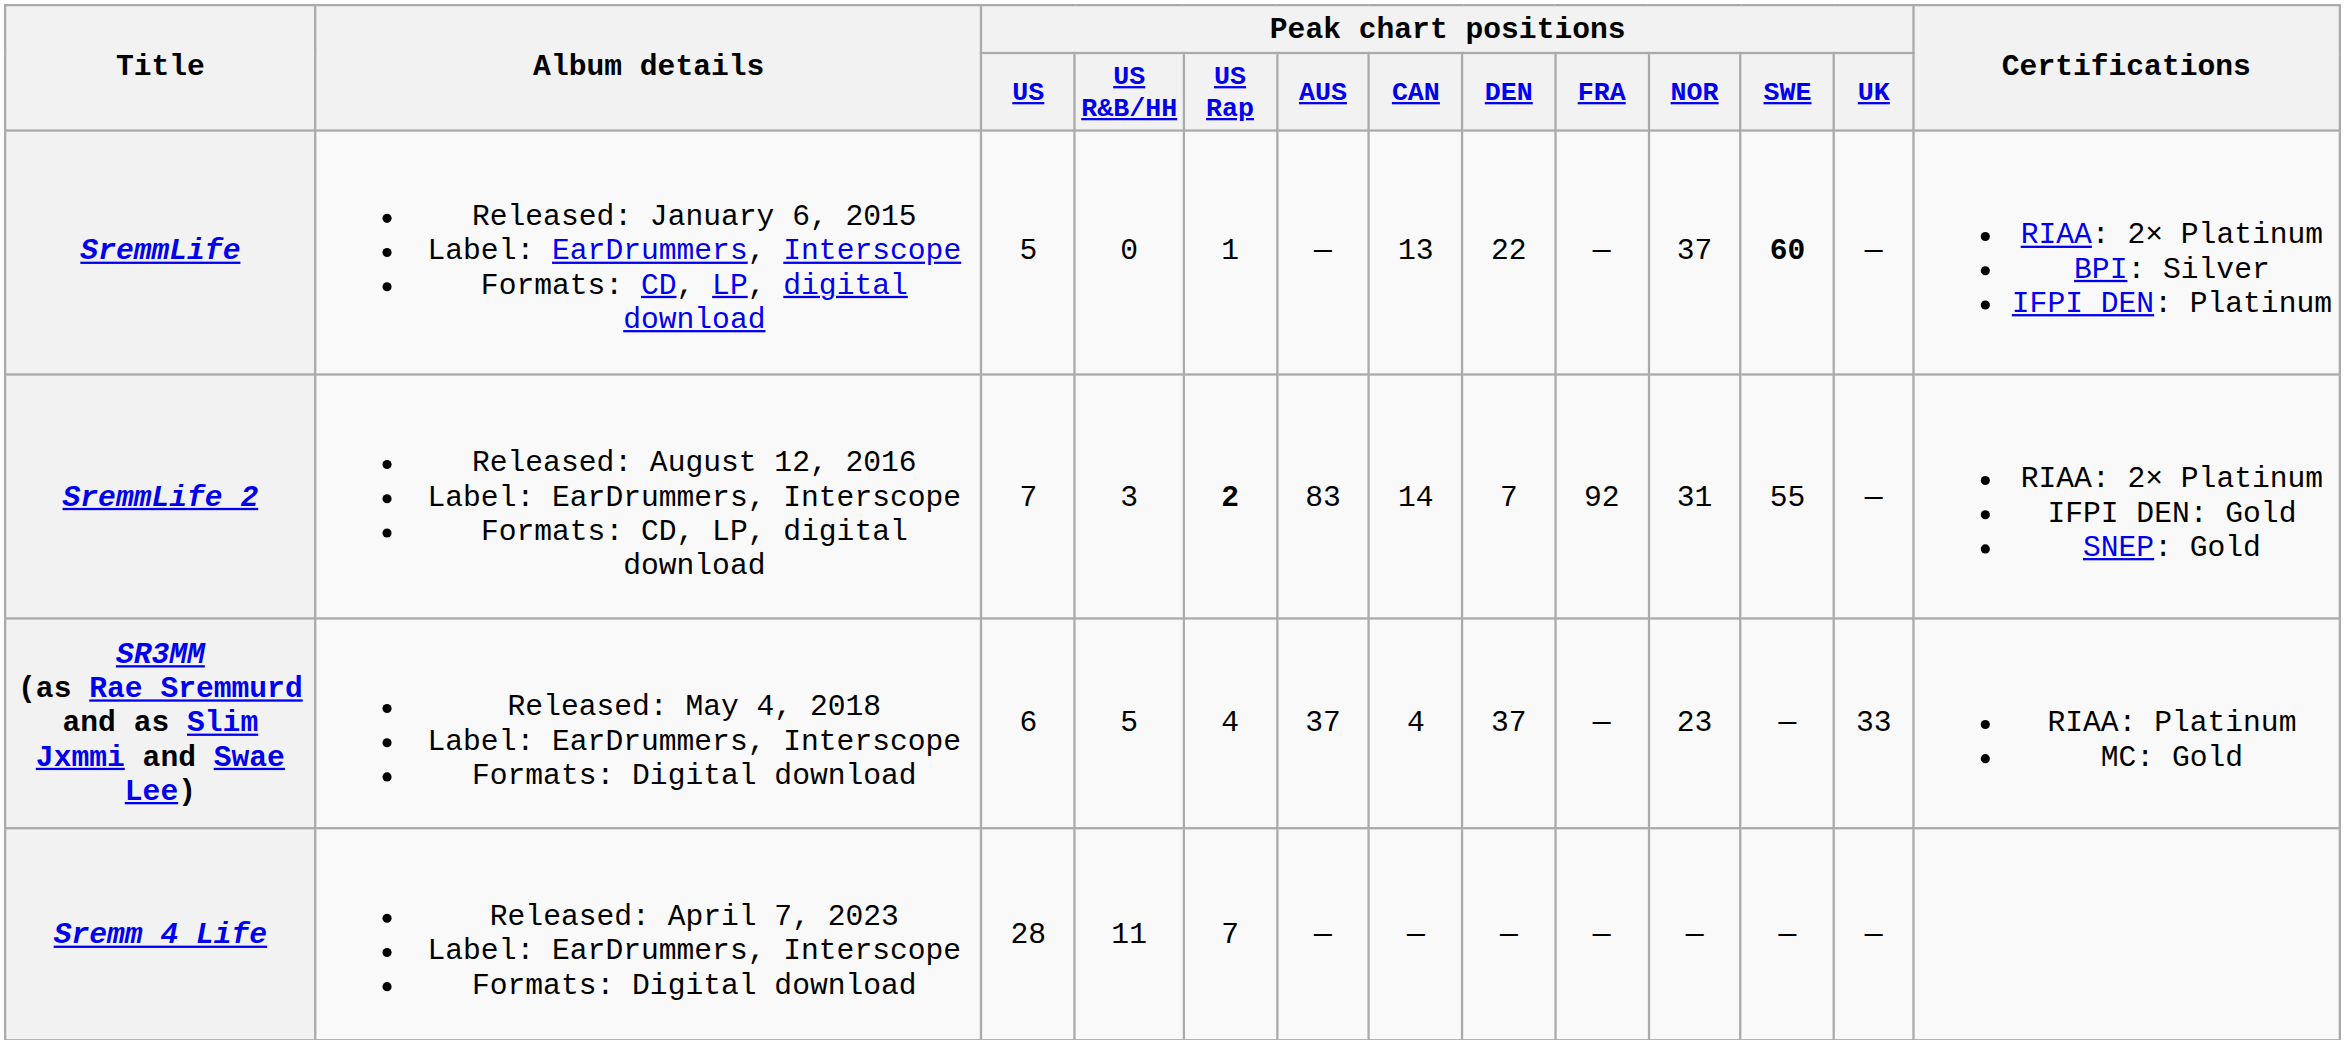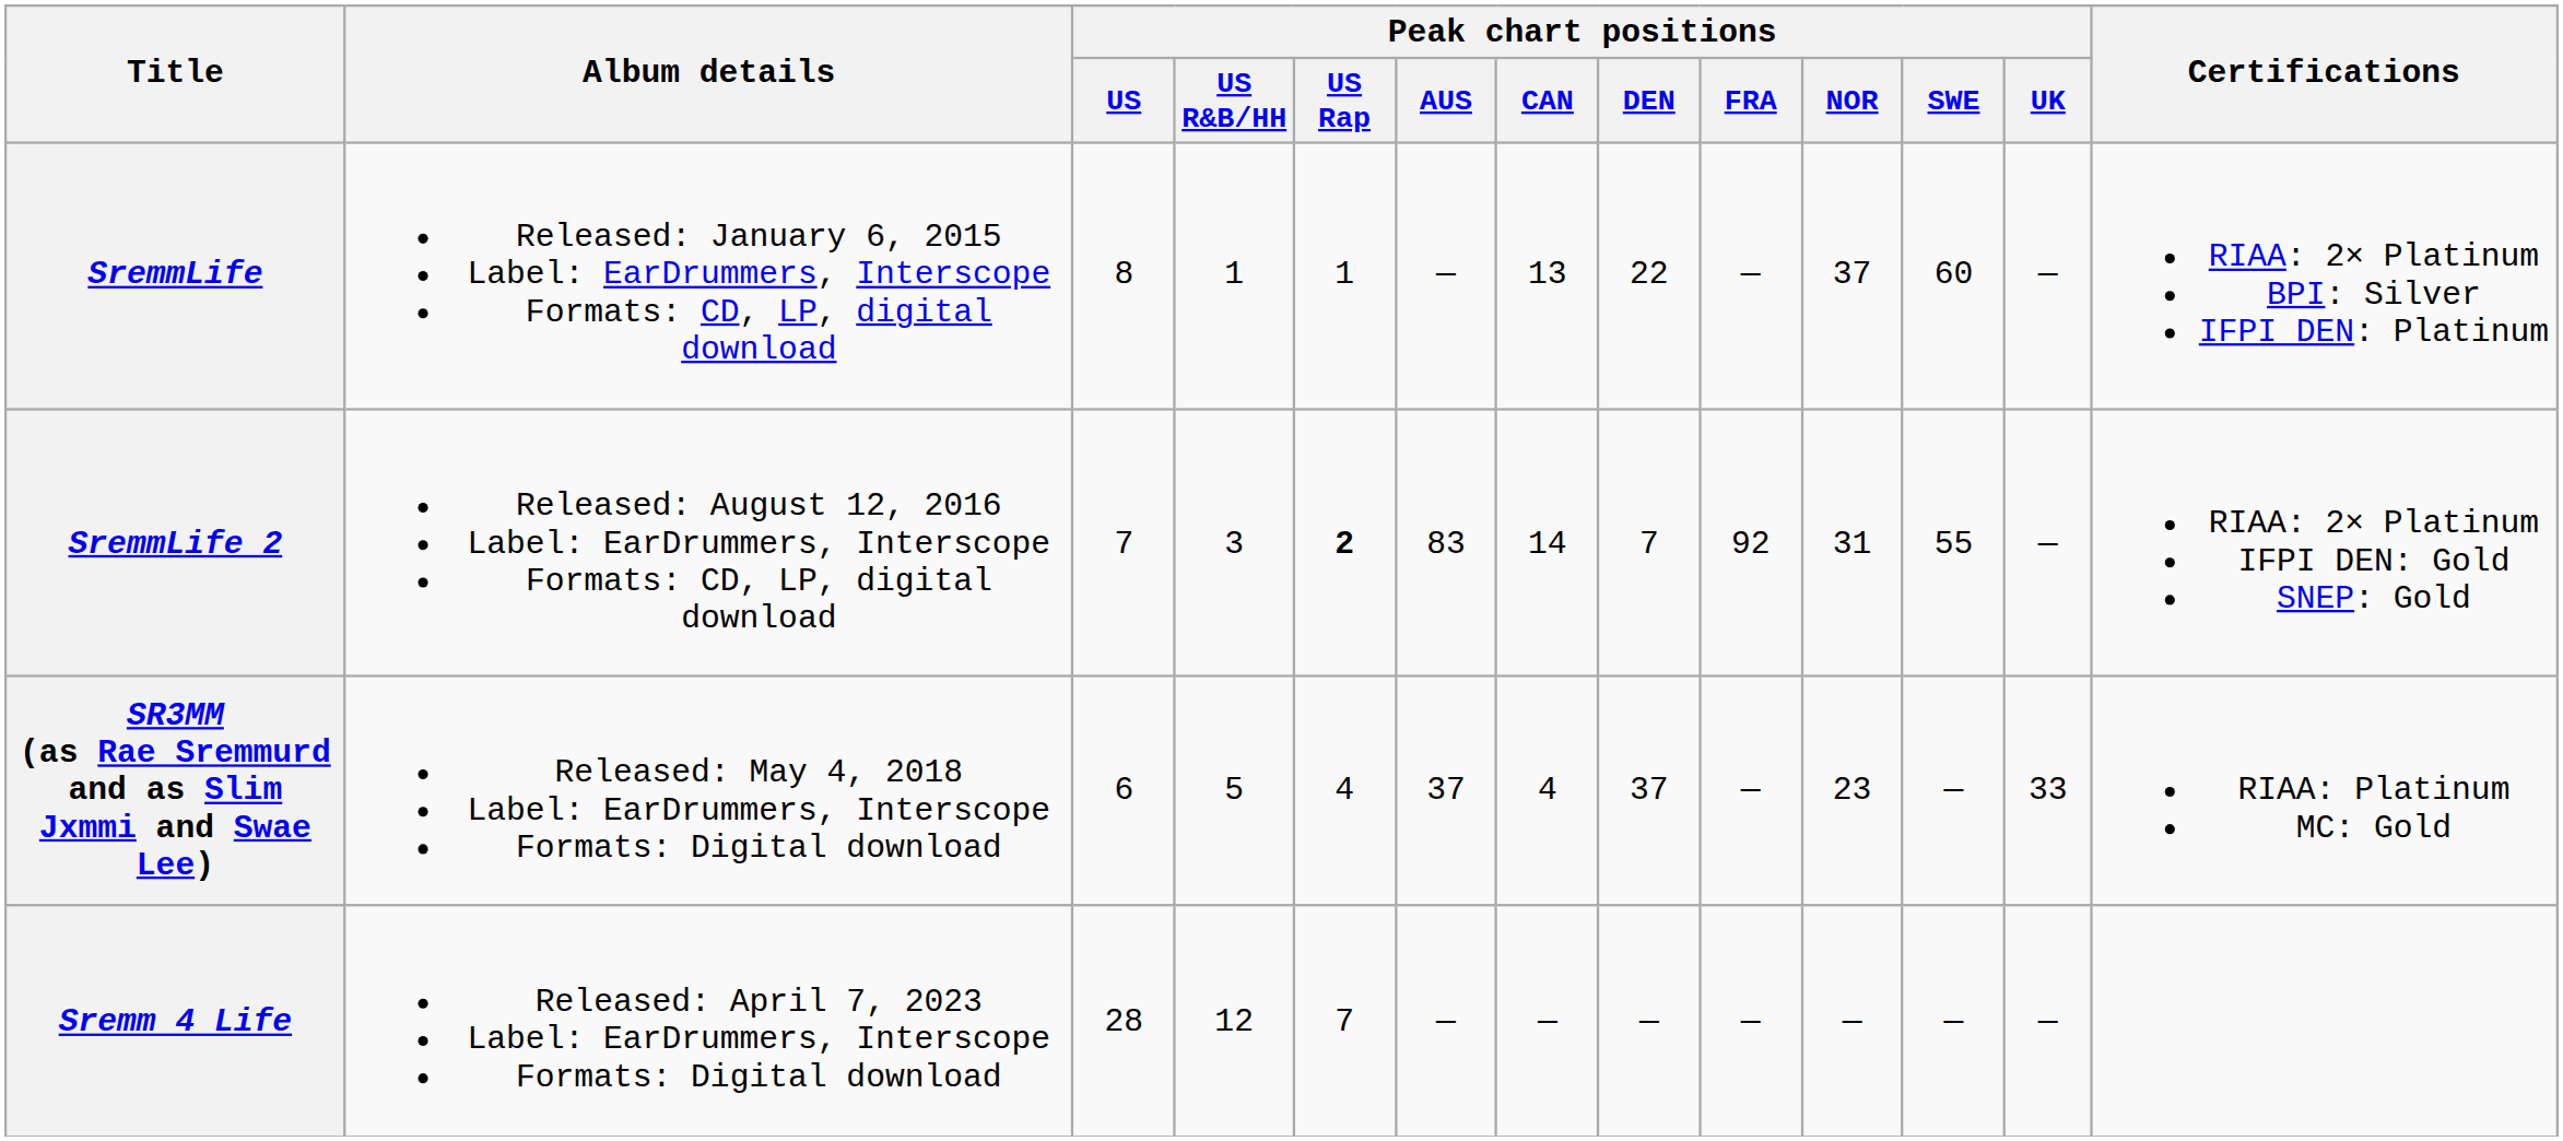SremmLife | Peak chart positions / US: 5 -> 8
SremmLife | Peak chart positions / US R&B/HH: 0 -> 1
SremmLife | Peak chart positions / SWE: bold -> normal
Sremm 4 Life | Peak chart positions / US R&B/HH: 11 -> 12
